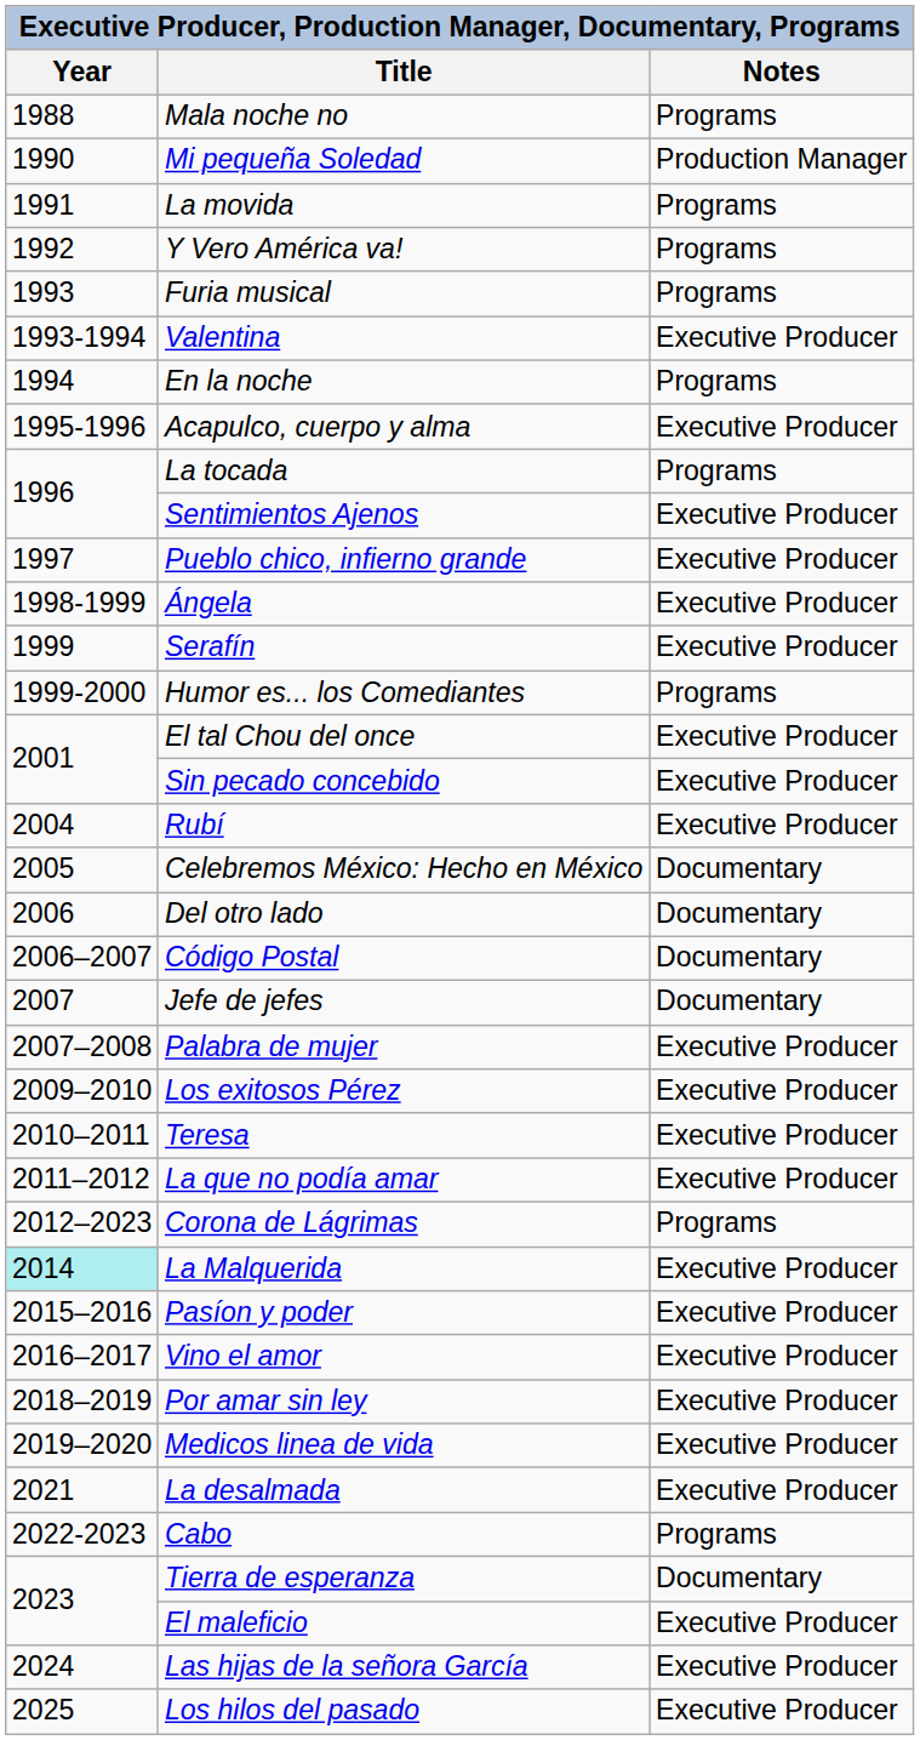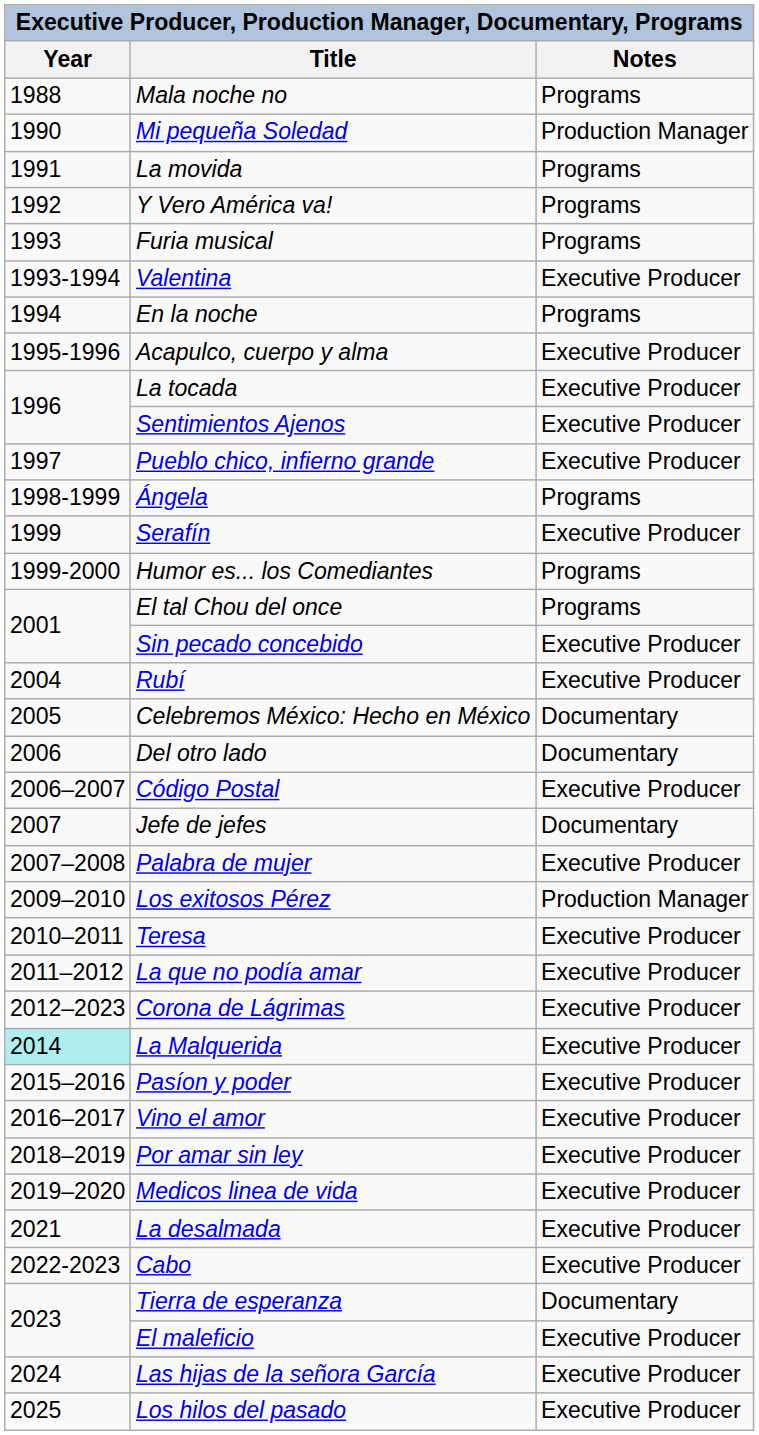La tocada | Notes: Programs -> Executive Producer
Ángela | Notes: Executive Producer -> Programs
El tal Chou del once | Notes: Executive Producer -> Programs
Código Postal | Notes: Documentary -> Executive Producer
Los exitosos Pérez | Notes: Executive Producer -> Production Manager
Corona de Lágrimas | Notes: Programs -> Executive Producer
Cabo | Notes: Programs -> Executive Producer
